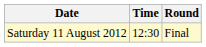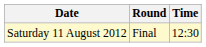columns swapped: Time <-> Round
